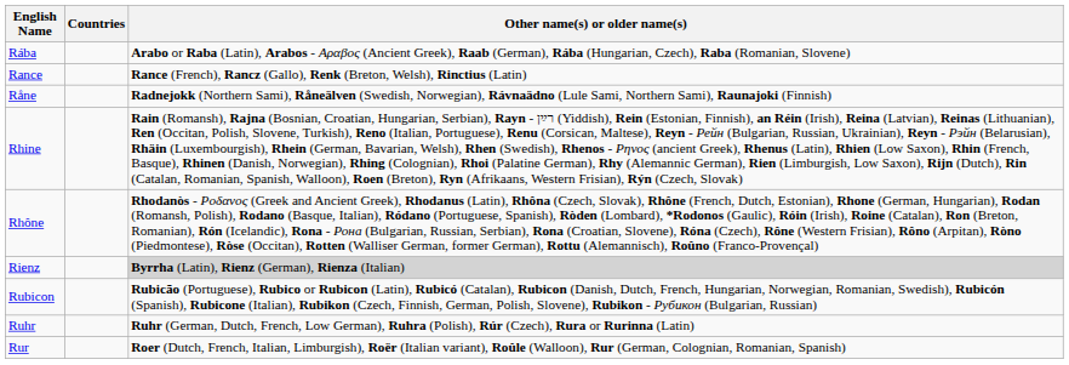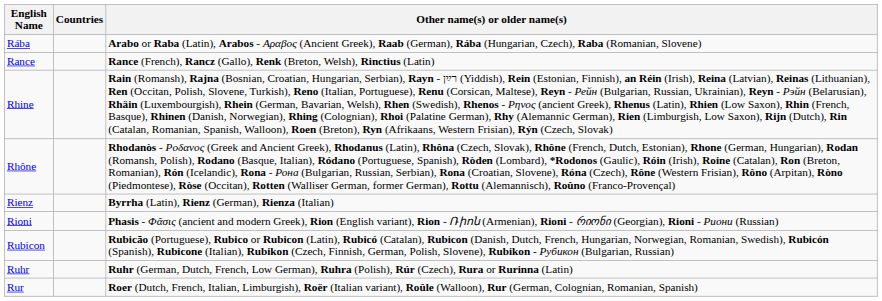- row: Råne | Radnejokk (Northern Sami), Råneälven (Swedish, Norwegian), Rávnaädno (Lule Sami, Northern Sami), Raunajoki (Finnish)
Rienz | Other name(s) or older name(s): lightgrey background -> no background
+ row: Rioni | Phasis - Φᾶσις (ancient and modern Greek), Rion (English variant), Rion - Ռիոն (Armenian), Rioni - რიონი (Georgian), Rioni - Риони (Russian)
